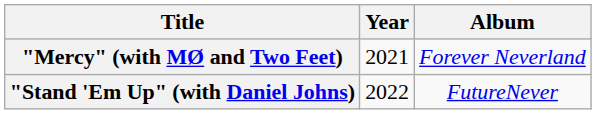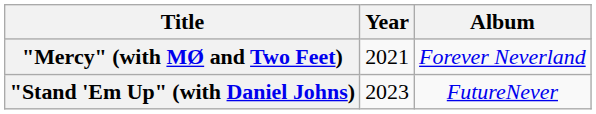"Stand 'Em Up" (with Daniel Johns) | Year: 2022 -> 2023
